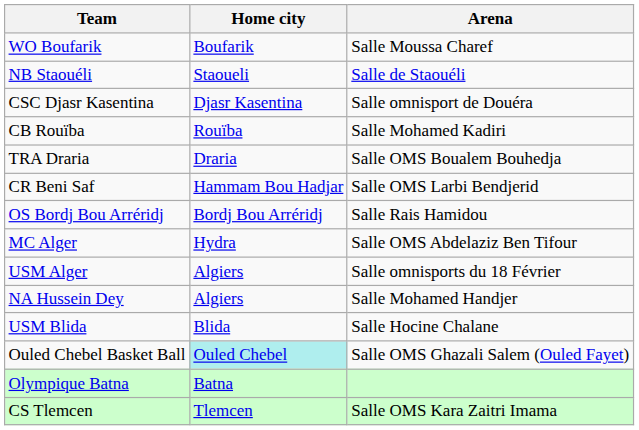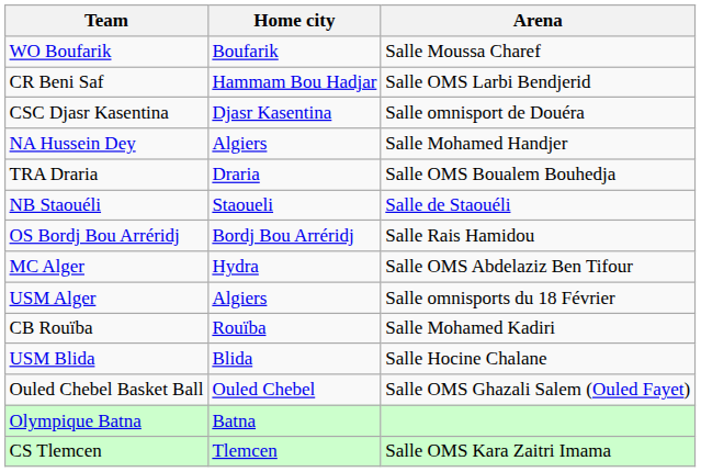rows swapped: NB Staouéli <-> CR Beni Saf
rows swapped: NA Hussein Dey <-> CB Rouïba
Ouled Chebel Basket Ball | Home city: paleturquoise background -> no background
